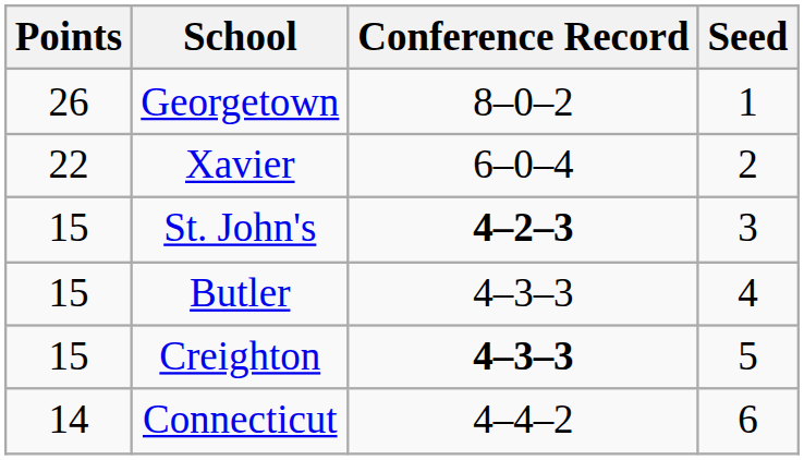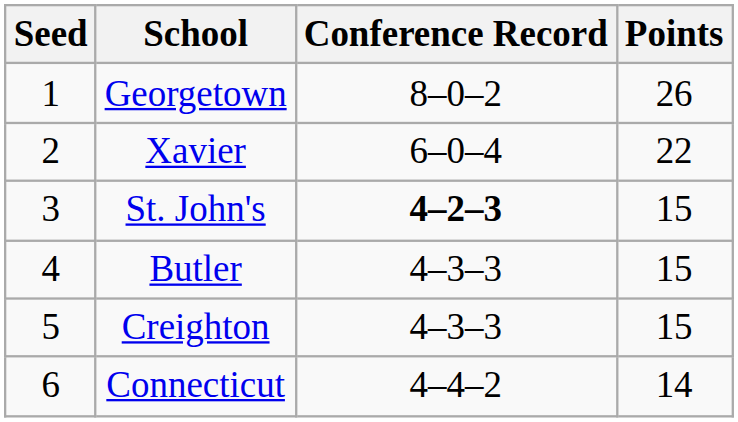columns swapped: Seed <-> Points
Creighton | Conference Record: bold -> normal
